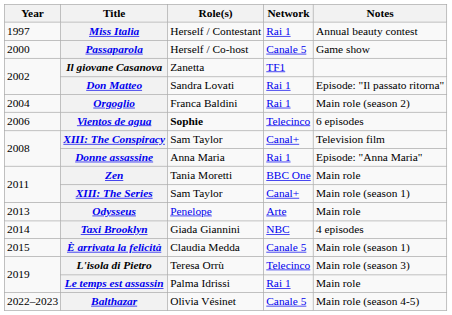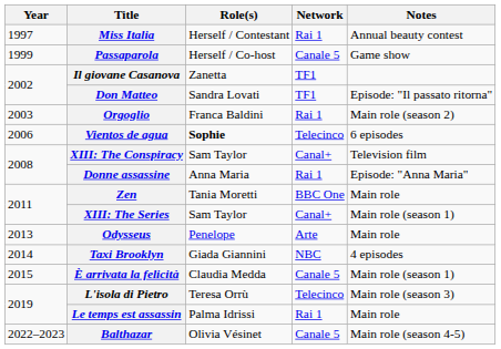Passaparola | Year: 2000 -> 1999
Don Matteo | Network: Rai 1 -> TF1
Orgoglio | Year: 2004 -> 2003
